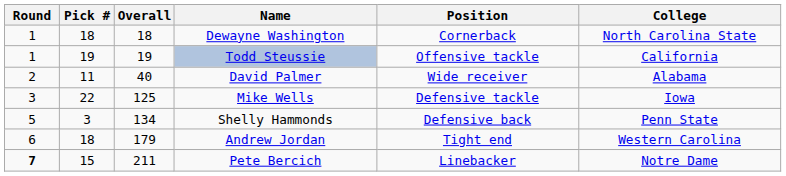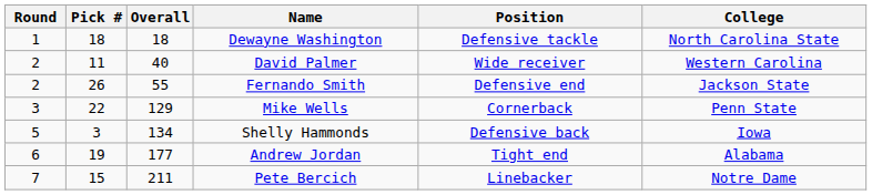Dewayne Washington | Position: Cornerback -> Defensive tackle
- row: 1 | 19 | 19 | Todd Steussie | Offensive tackle | California
David Palmer | College: Alabama -> Western Carolina
+ row: 2 | 26 | 55 | Fernando Smith | Defensive end | Jackson State
Mike Wells | Overall: 125 -> 129
Mike Wells | Position: Defensive tackle -> Cornerback
Mike Wells | College: Iowa -> Penn State
Shelly Hammonds | College: Penn State -> Iowa
Andrew Jordan | Pick #: 18 -> 19
Andrew Jordan | Overall: 179 -> 177
Andrew Jordan | College: Western Carolina -> Alabama
Pete Bercich | Round: bold -> normal
